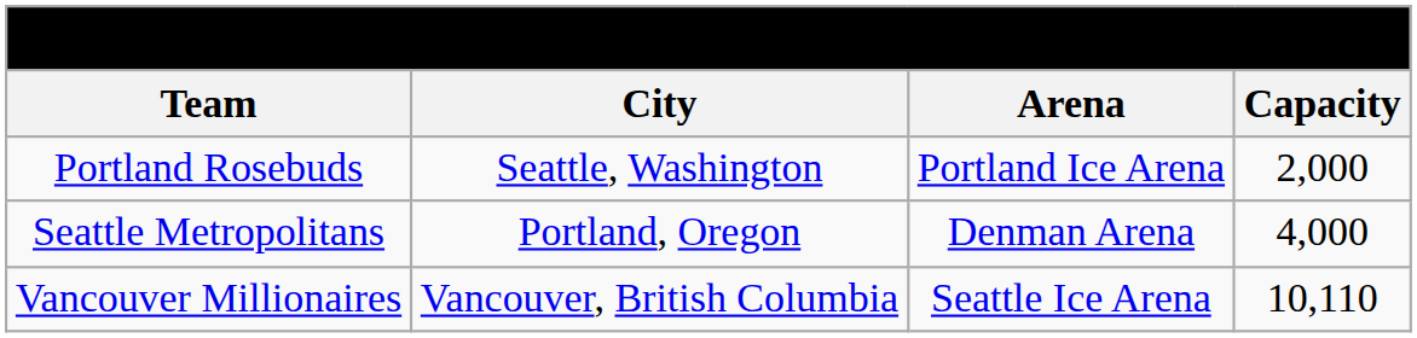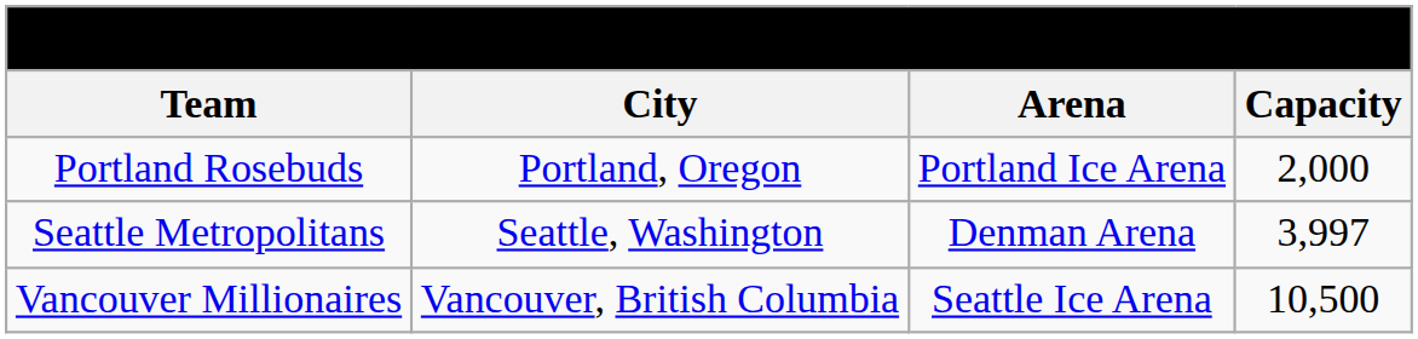Portland Rosebuds | City: Seattle, Washington -> Portland, Oregon
Seattle Metropolitans | City: Portland, Oregon -> Seattle, Washington
Seattle Metropolitans | Capacity: 4,000 -> 3,997
Vancouver Millionaires | Capacity: 10,110 -> 10,500
